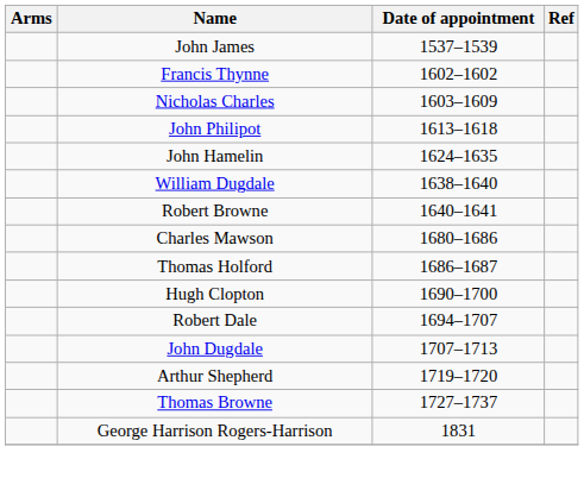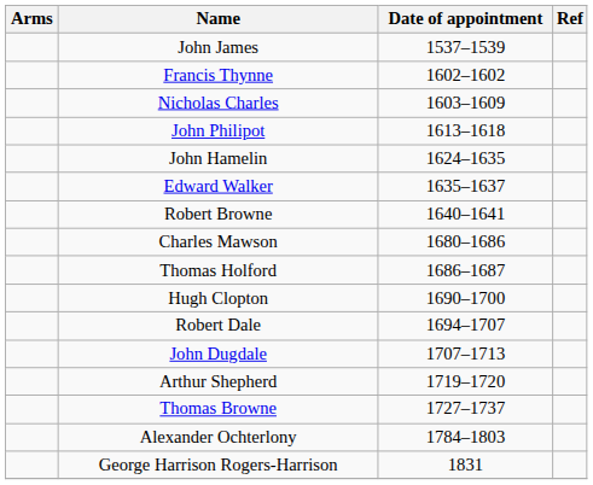+ row: Edward Walker | 1635–1637
- row: William Dugdale | 1638–1640
+ row: Alexander Ochterlony | 1784–1803
